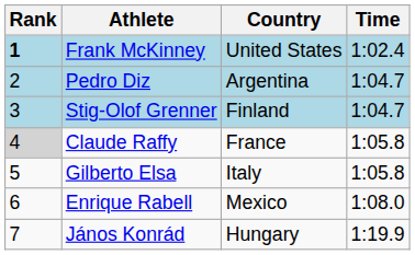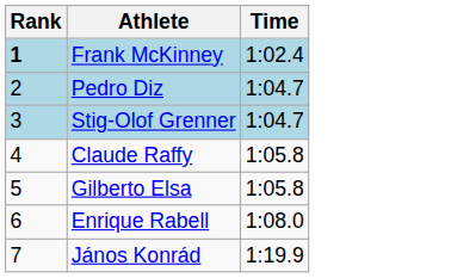- column: Country | United States | Argentina | Finland | France | Italy | Mexico | Hungary
Claude Raffy | Rank: lightgrey background -> no background
